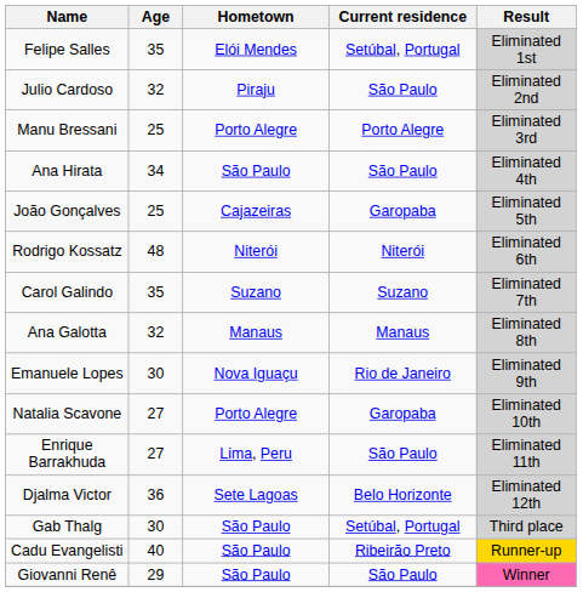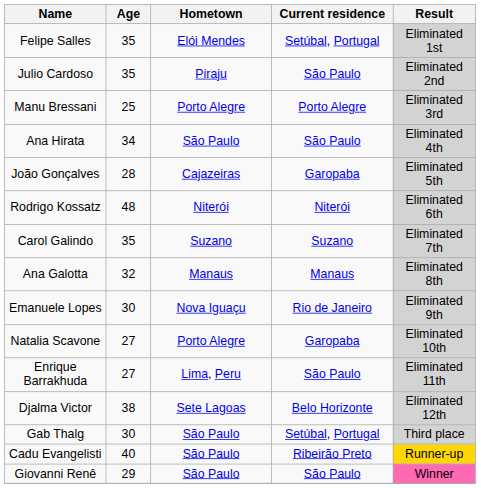Julio Cardoso | Age: 32 -> 35
João Gonçalves | Age: 25 -> 28
Djalma Victor | Age: 36 -> 38
